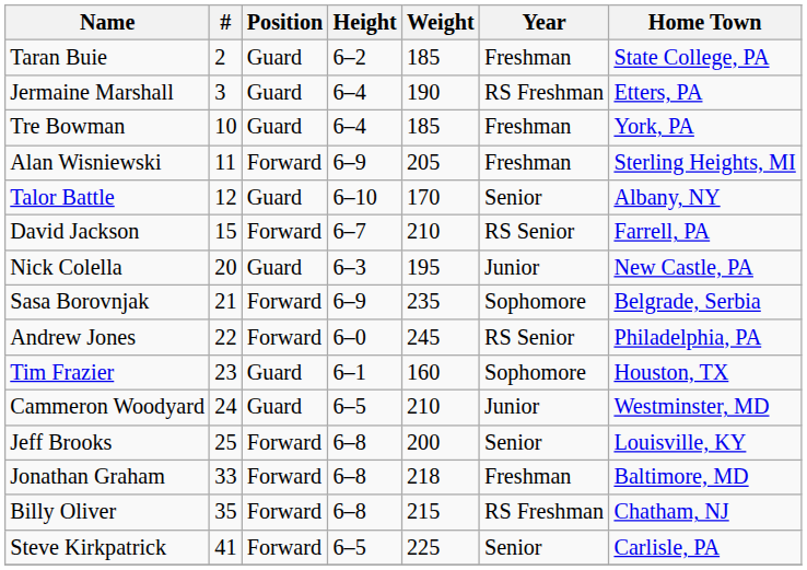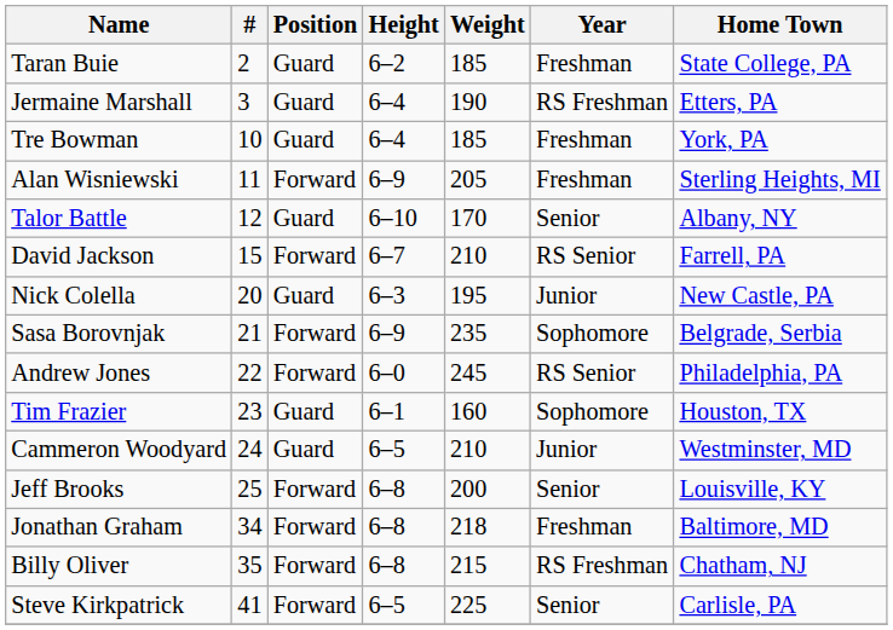Jonathan Graham | #: 33 -> 34
